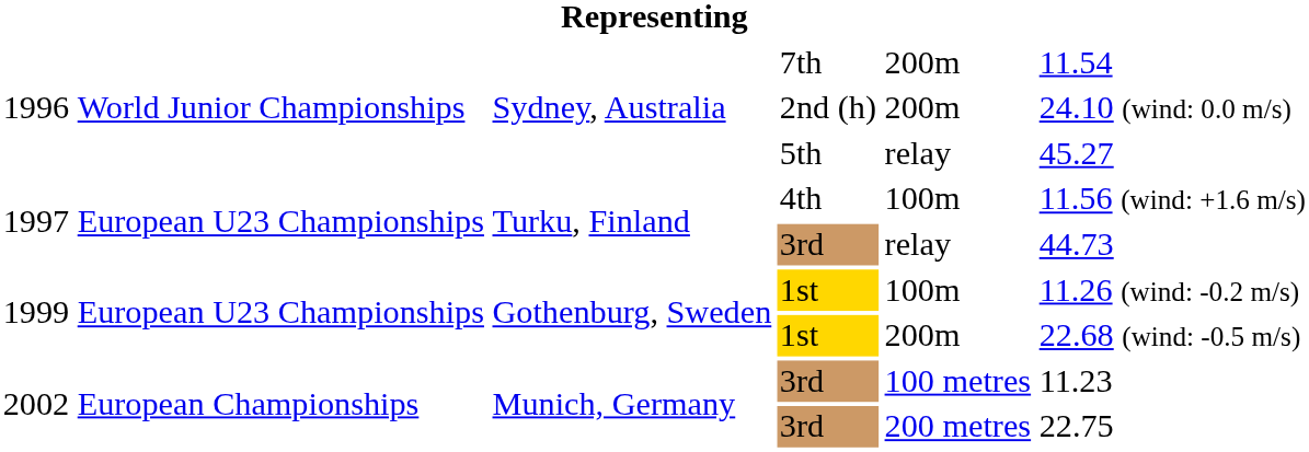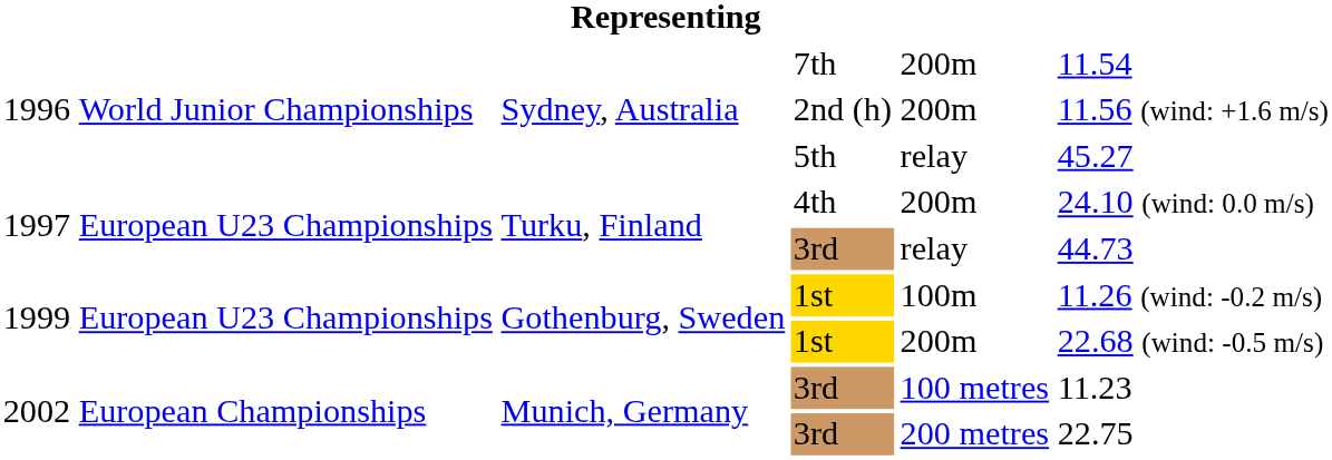2nd (h) | column 6: 24.10 (wind: 0.0 m/s) -> 11.56 (wind: +1.6 m/s)
4th | column 5: 100m -> 200m
4th | column 6: 11.56 (wind: +1.6 m/s) -> 24.10 (wind: 0.0 m/s)
